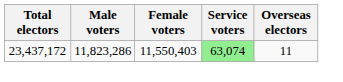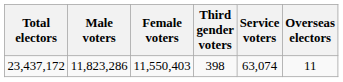+ column: Third gender voters | 398
23,437,172 | Service voters: lightgreen background -> no background
